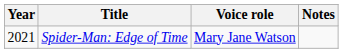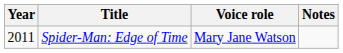Spider-Man: Edge of Time | Year: 2021 -> 2011
